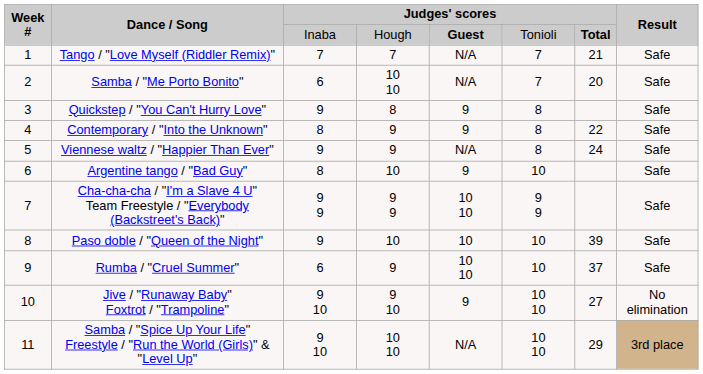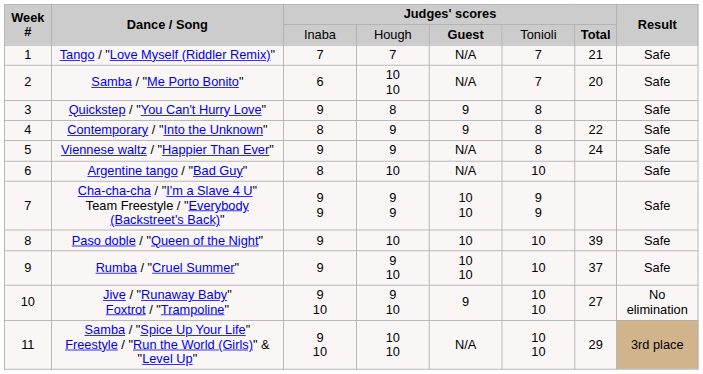Argentine tango / "Bad Guy" | column 5: 9 -> N/A
Rumba / "Cruel Summer" | column 3: 6 -> 9
Rumba / "Cruel Summer" | column 4: 9 -> 9 10
